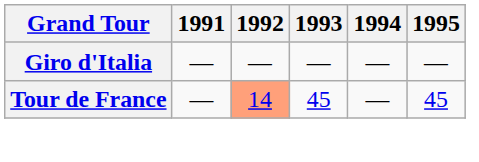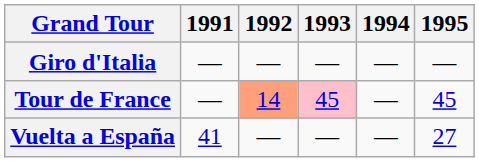Tour de France | 1993: no background -> pink background
+ row: Vuelta a España | 41 | — | — | — | 27
